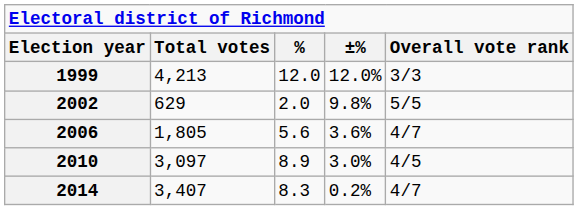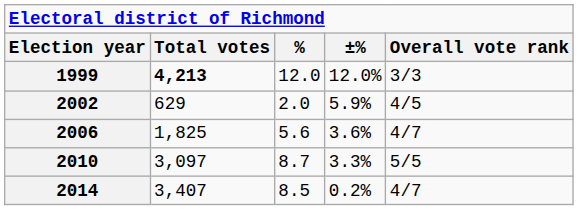1999 | Total votes: normal -> bold
2002 | ±%: 9.8% -> 5.9%
2002 | Overall vote rank: 5/5 -> 4/5
2006 | Total votes: 1,805 -> 1,825
2010 | %: 8.9 -> 8.7
2010 | ±%: 3.0% -> 3.3%
2010 | Overall vote rank: 4/5 -> 5/5
2014 | %: 8.3 -> 8.5
